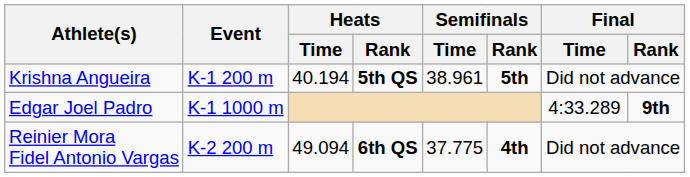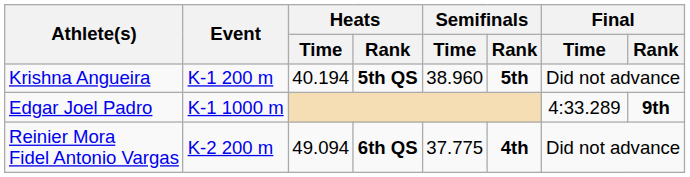Krishna Angueira | Semifinals / Time: 38.961 -> 38.960
